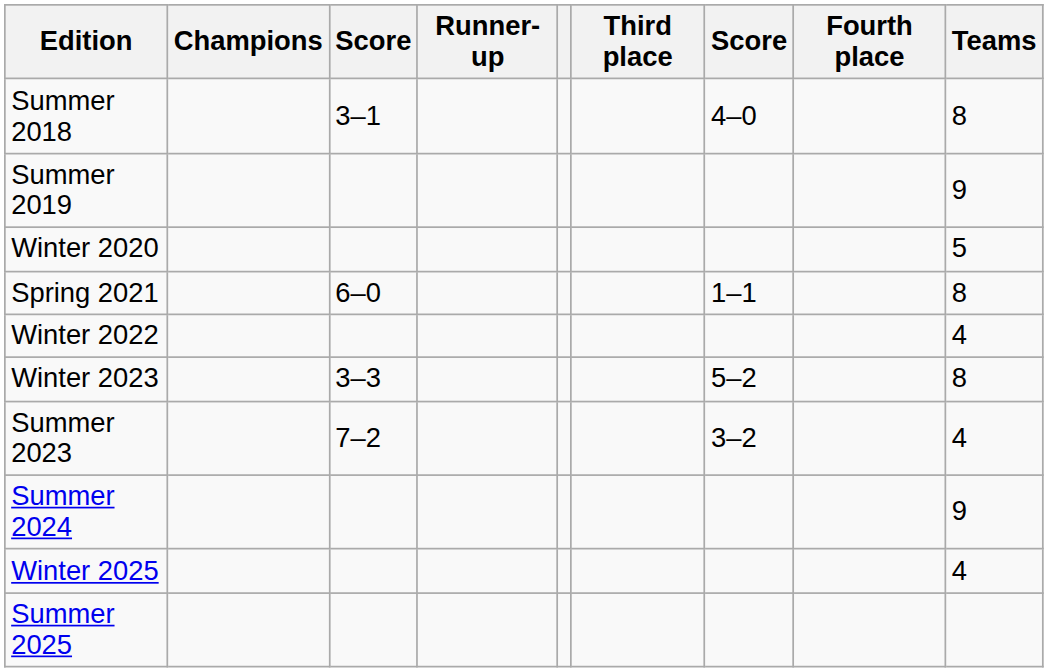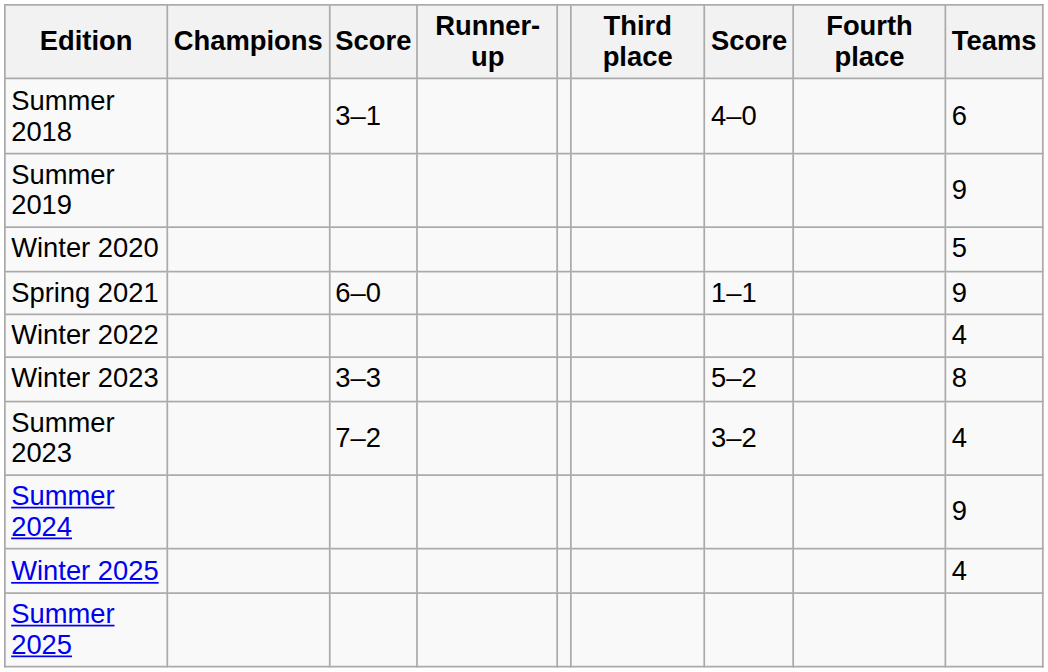Summer 2018 | Teams: 8 -> 6
Spring 2021 | Teams: 8 -> 9
